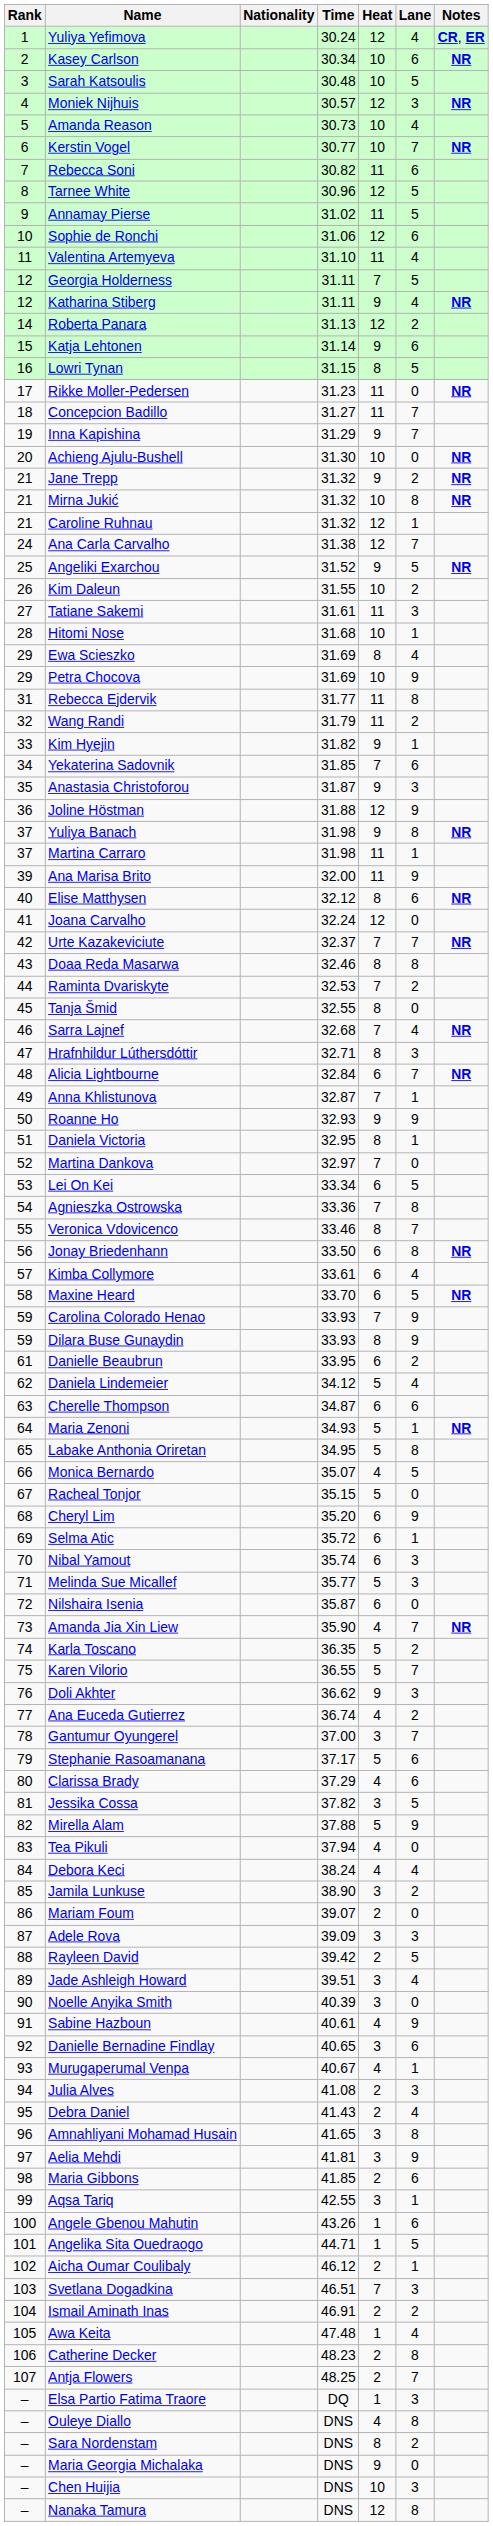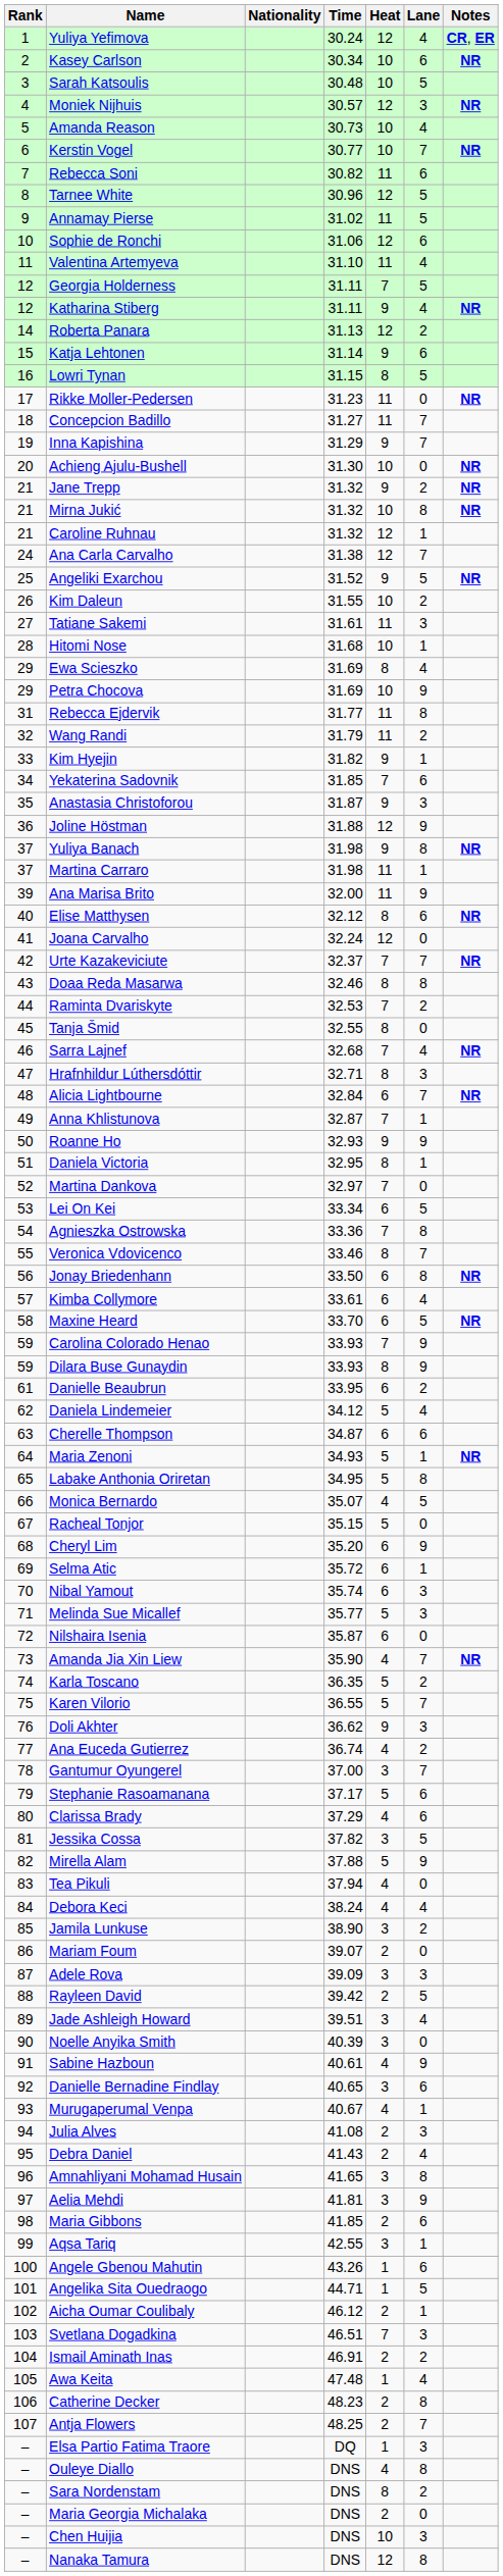Maria Georgia Michalaka | Heat: 9 -> 2
